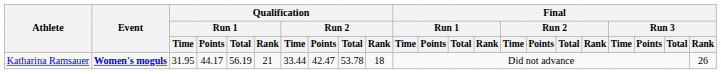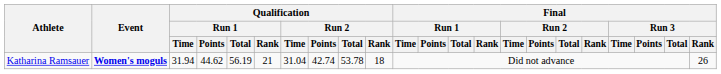Katharina Ramsauer | Qualification / Run 1 / Time: 31.95 -> 31.94
Katharina Ramsauer | Qualification / Run 1 / Points: 44.17 -> 44.62
Katharina Ramsauer | Qualification / Run 2 / Time: 33.44 -> 31.04
Katharina Ramsauer | Qualification / Run 2 / Points: 42.47 -> 42.74
